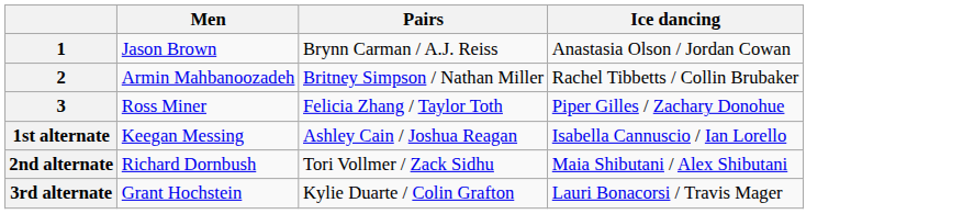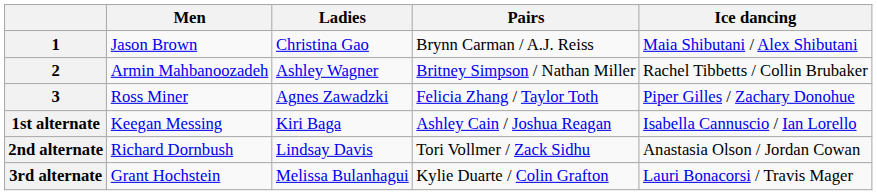+ column: Ladies | Christina Gao | Ashley Wagner | Agnes Zawadzki | Kiri Baga | Lindsay Davis | Melissa Bulanhagui
1 | Ice dancing: Anastasia Olson / Jordan Cowan -> Maia Shibutani / Alex Shibutani
2nd alternate | Ice dancing: Maia Shibutani / Alex Shibutani -> Anastasia Olson / Jordan Cowan
